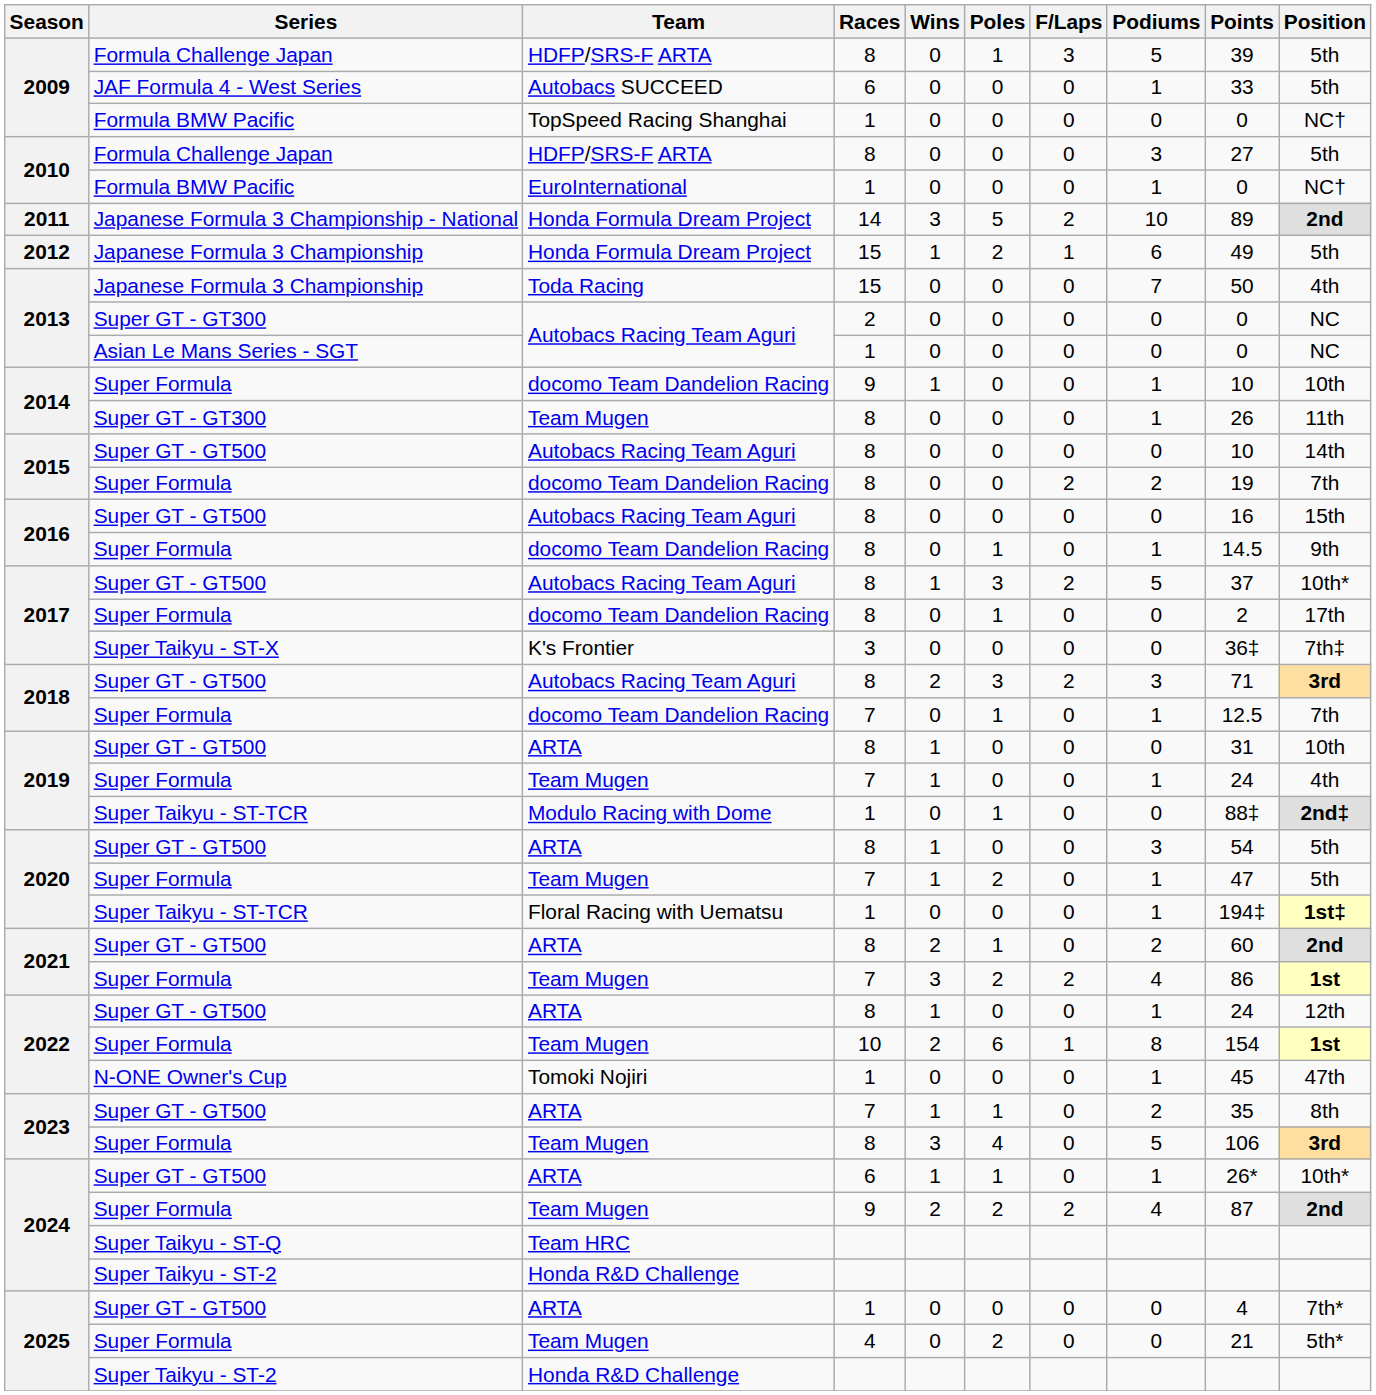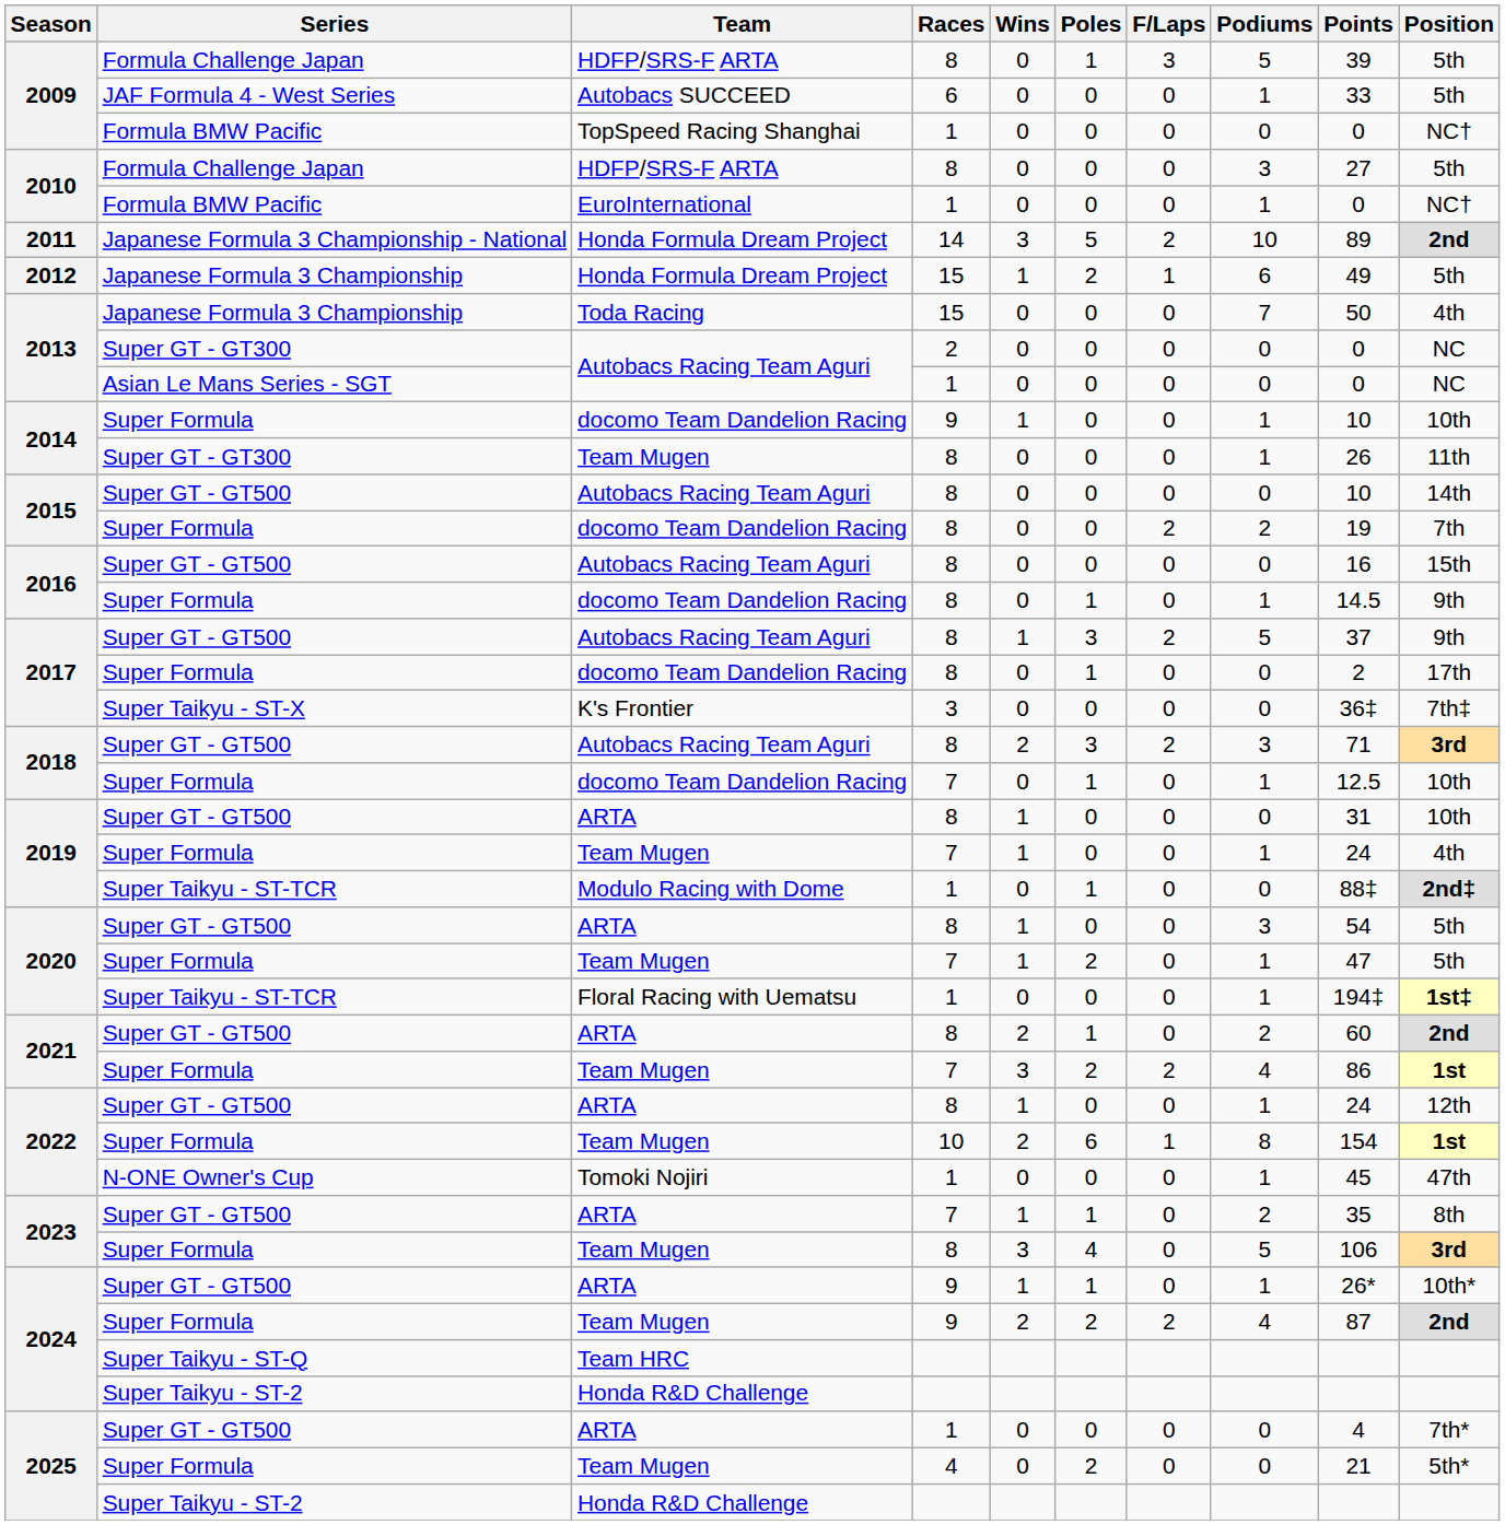2017 / Super GT - GT500 | Position: 10th* -> 9th
2018 / Super Formula | Position: 7th -> 10th
2024 / Super GT - GT500 | Races: 6 -> 9
